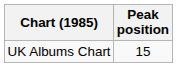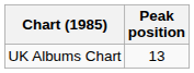UK Albums Chart | Peak position: 15 -> 13
